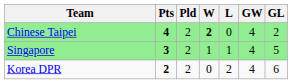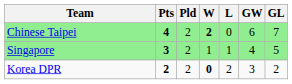Chinese Taipei | GW: 4 -> 6
Chinese Taipei | GL: 2 -> 7
Korea DPR | W: normal -> bold
Korea DPR | GW: 4 -> 3
Korea DPR | GL: 6 -> 2
